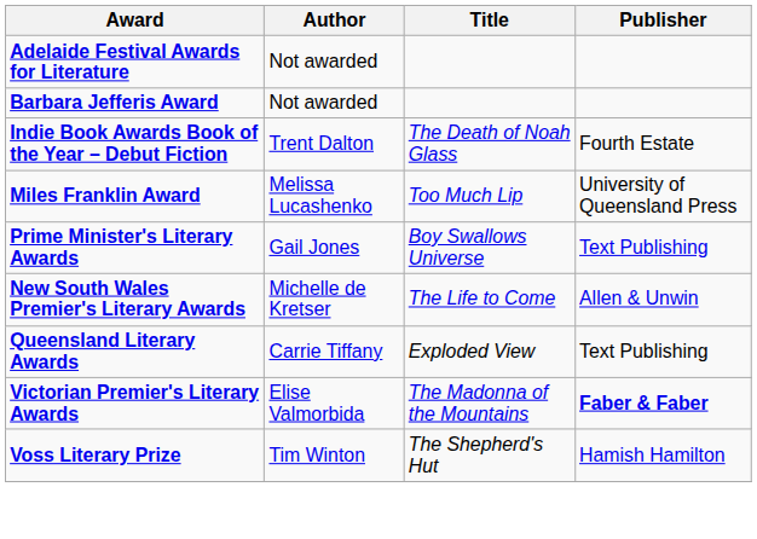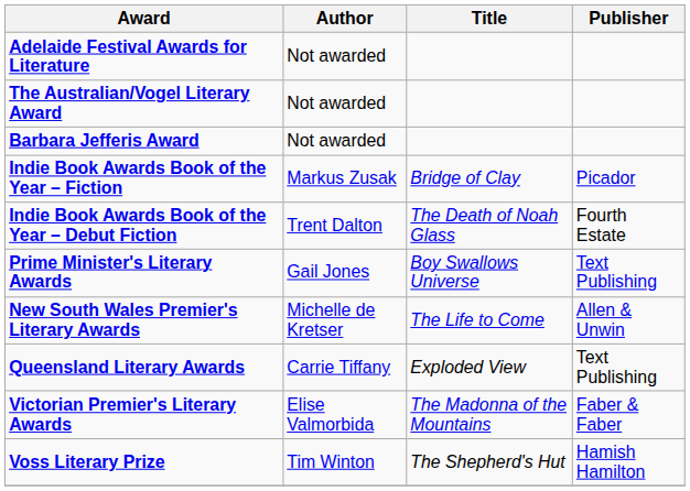+ row: The Australian/Vogel Literary Award | Not awarded
+ row: Indie Book Awards Book of the Year – Fiction | Markus Zusak | Bridge of Clay | Picador
- row: Miles Franklin Award | Melissa Lucashenko | Too Much Lip | University of Queensland Press
Victorian Premier's Literary Awards | Publisher: bold -> normal
